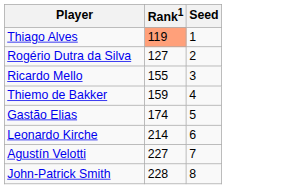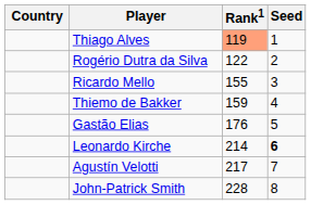+ column: Country
Rogério Dutra da Silva | Rank1: 127 -> 122
Gastão Elias | Rank1: 174 -> 176
Leonardo Kirche | Seed: normal -> bold
Agustín Velotti | Rank1: 227 -> 217
